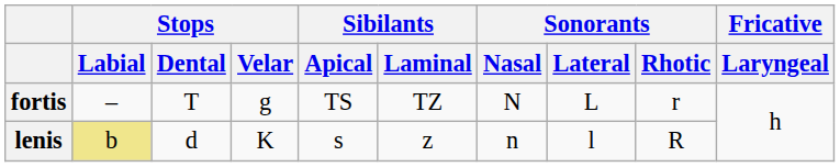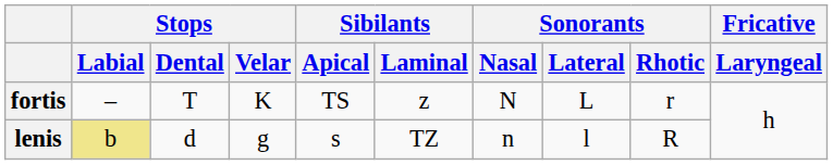fortis | Stops / Velar: g -> K
fortis | Sibilants / Laminal: TZ -> z
lenis | Stops / Velar: K -> g
lenis | Sibilants / Laminal: z -> TZ
